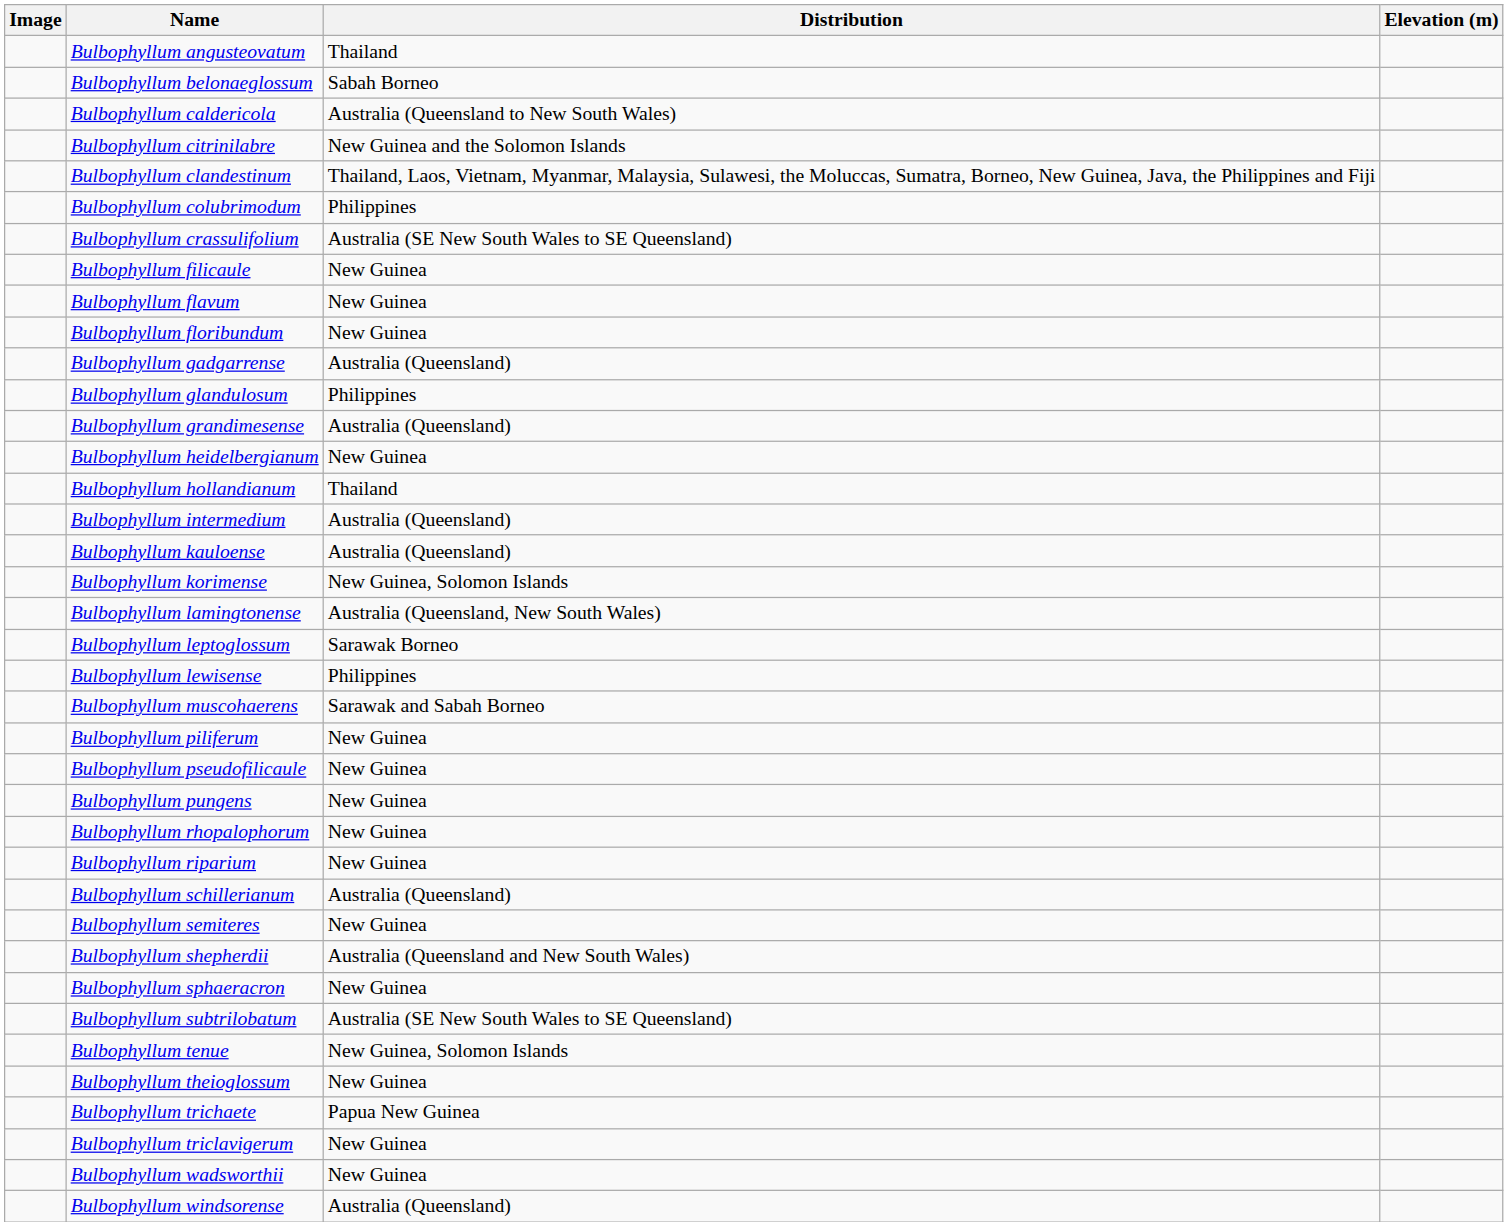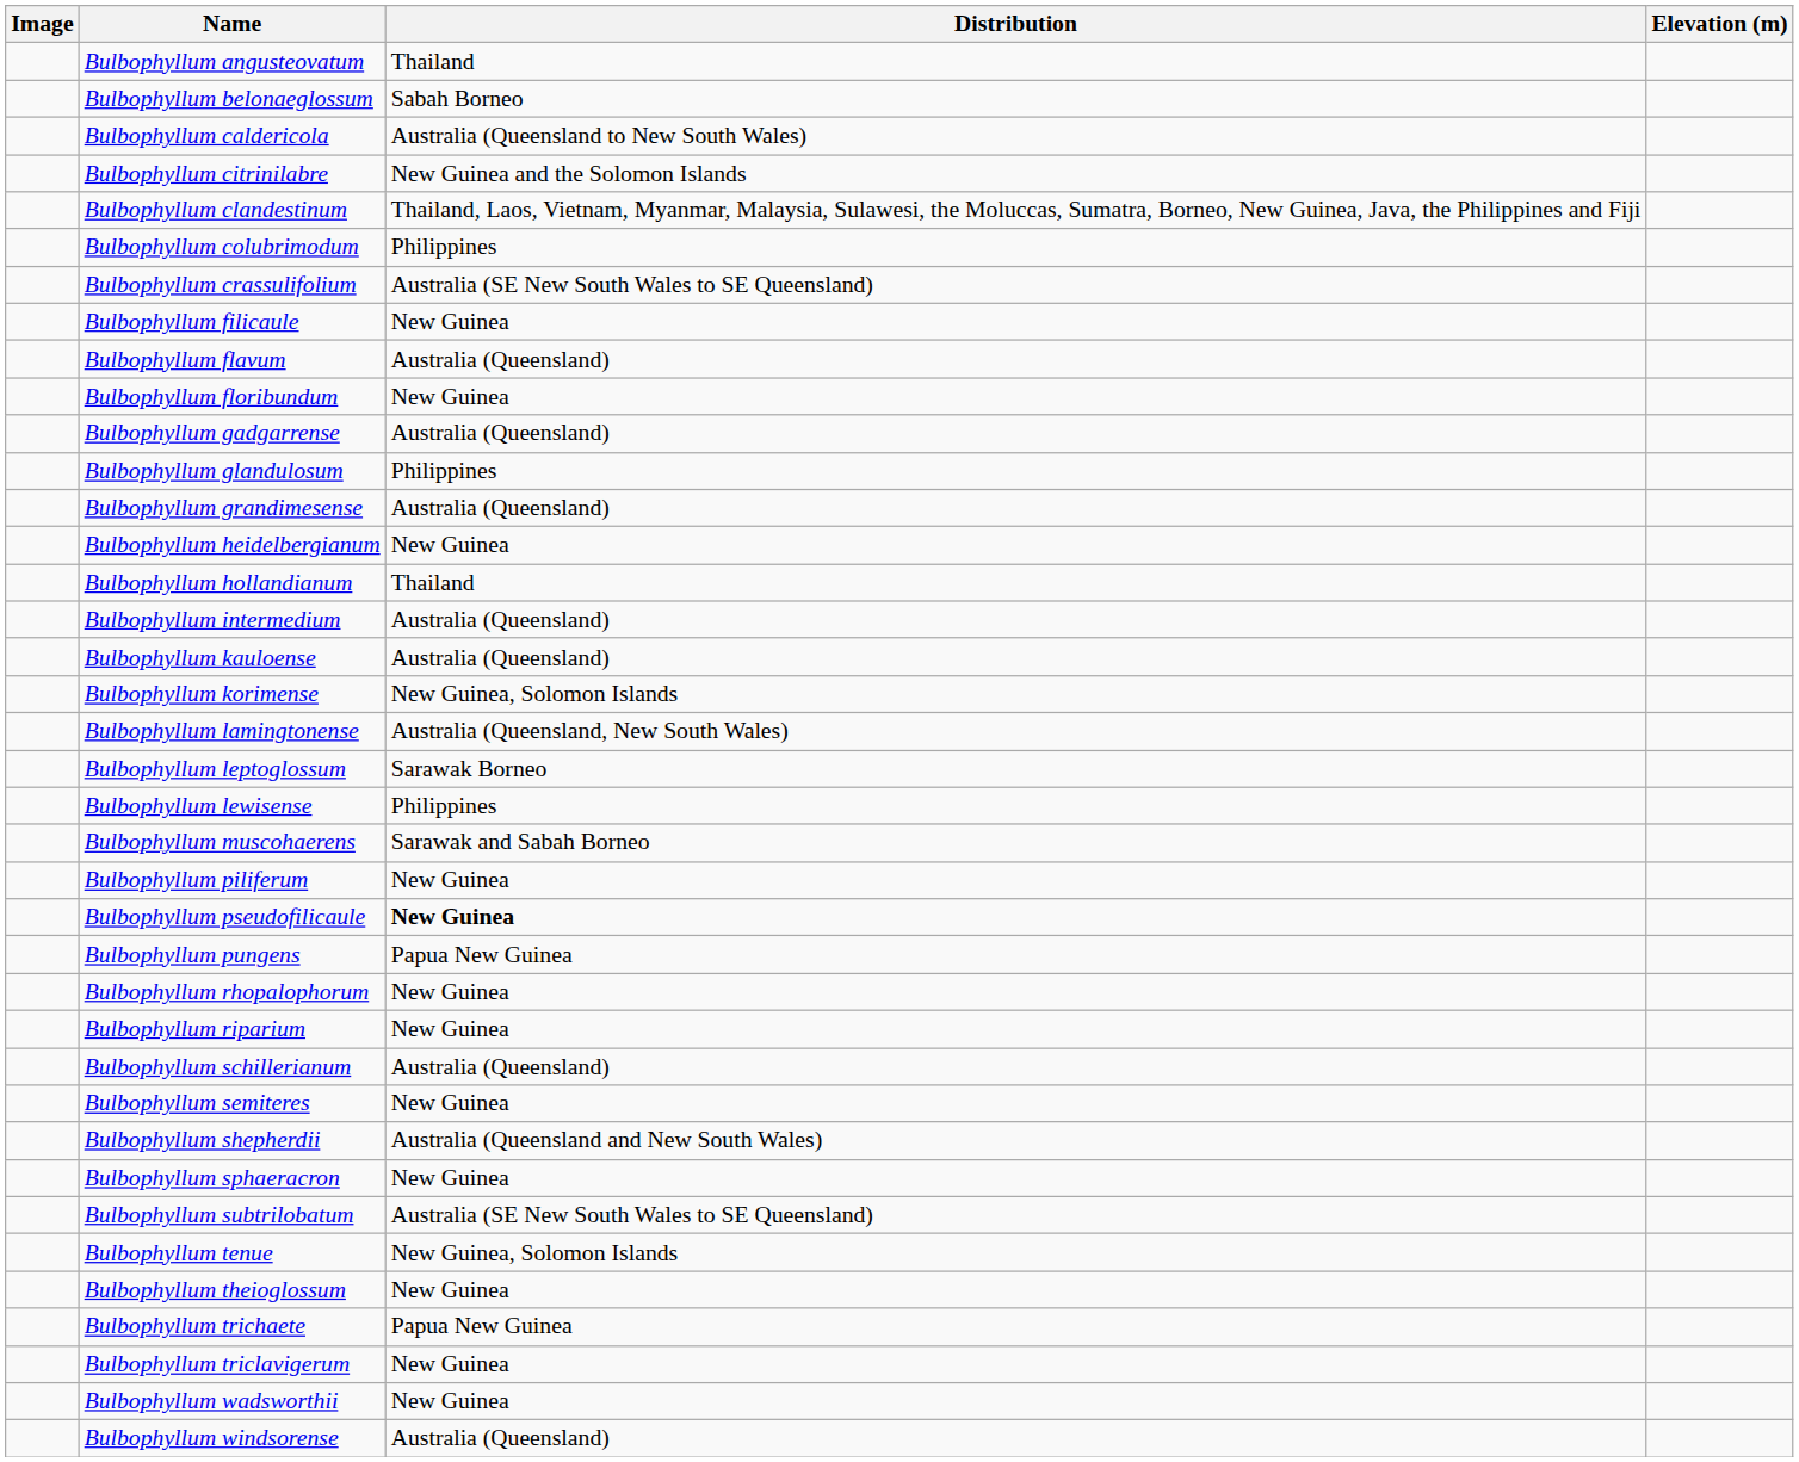Bulbophyllum flavum | Distribution: New Guinea -> Australia (Queensland)
Bulbophyllum pseudofilicaule | Distribution: normal -> bold
Bulbophyllum pungens | Distribution: New Guinea -> Papua New Guinea
